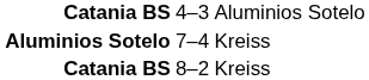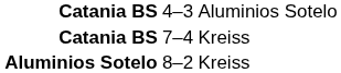7–4 | column 1: Aluminios Sotelo -> Catania BS
8–2 | column 1: Catania BS -> Aluminios Sotelo
